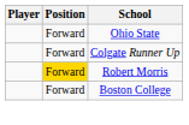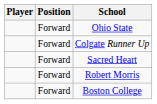+ row: Forward | Sacred Heart
Robert Morris | Position: gold background -> no background
